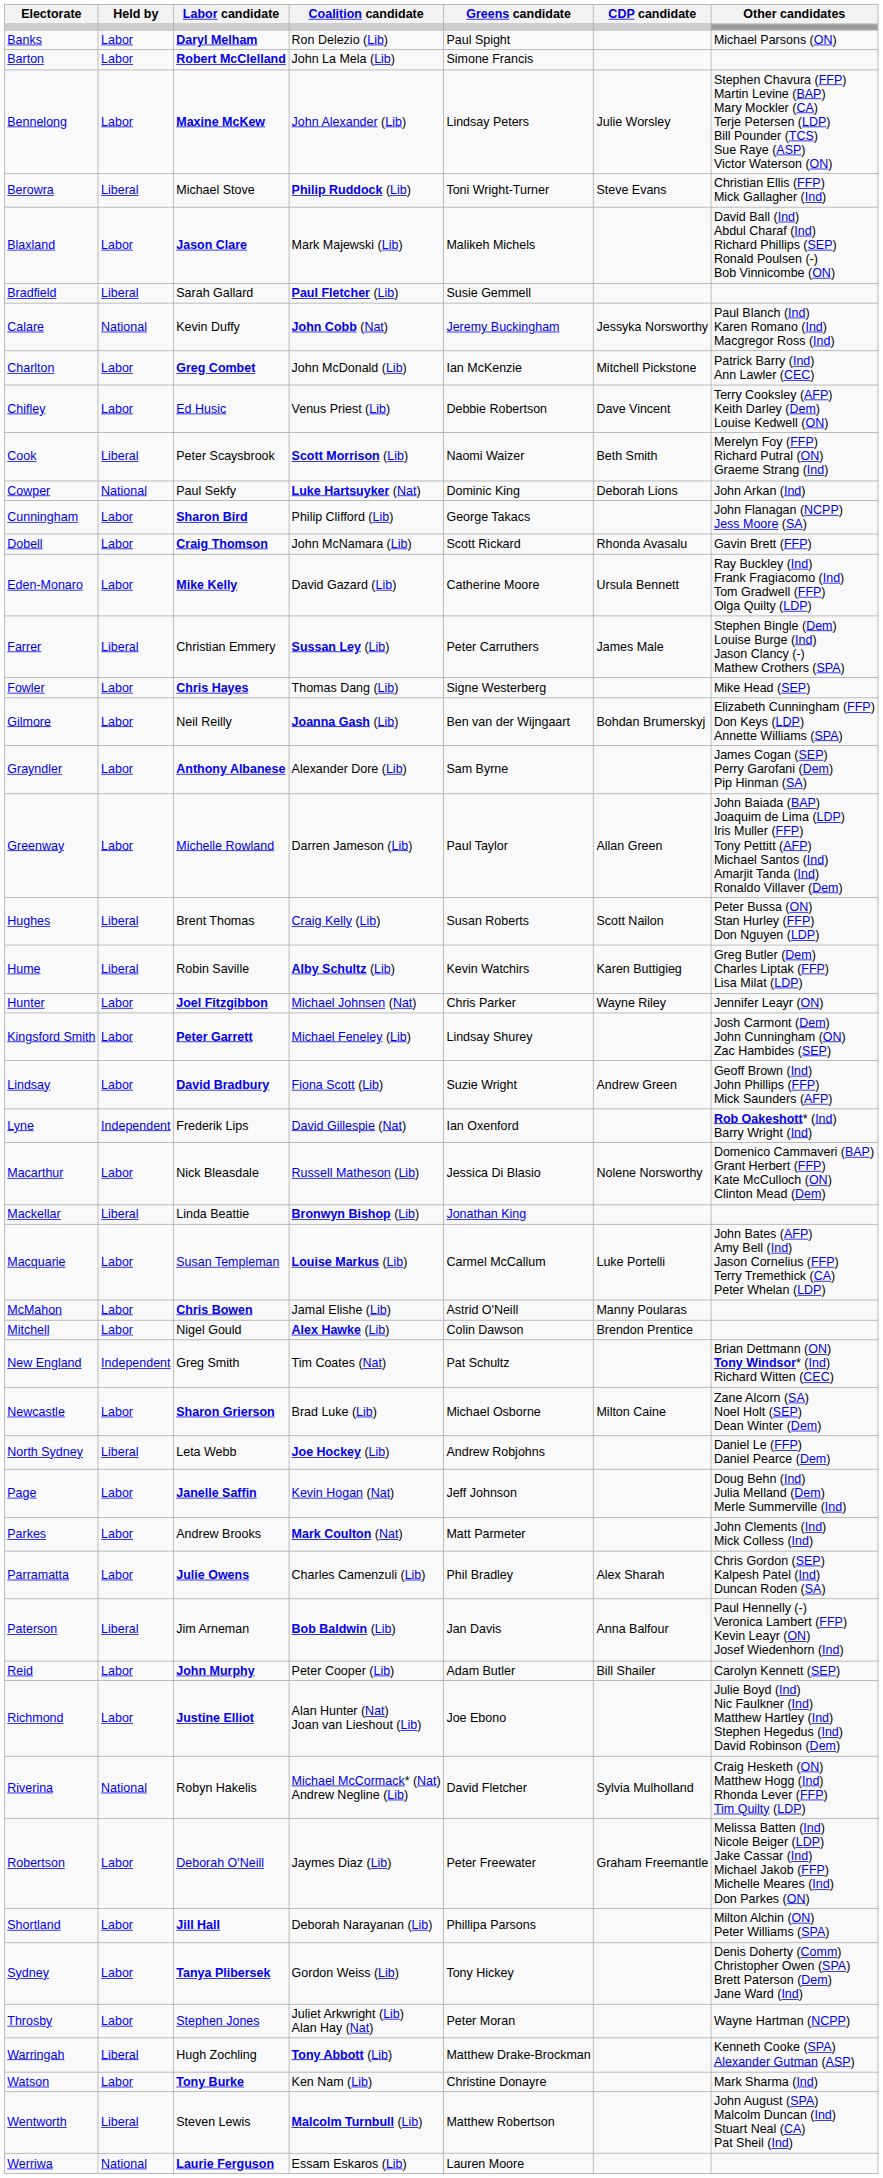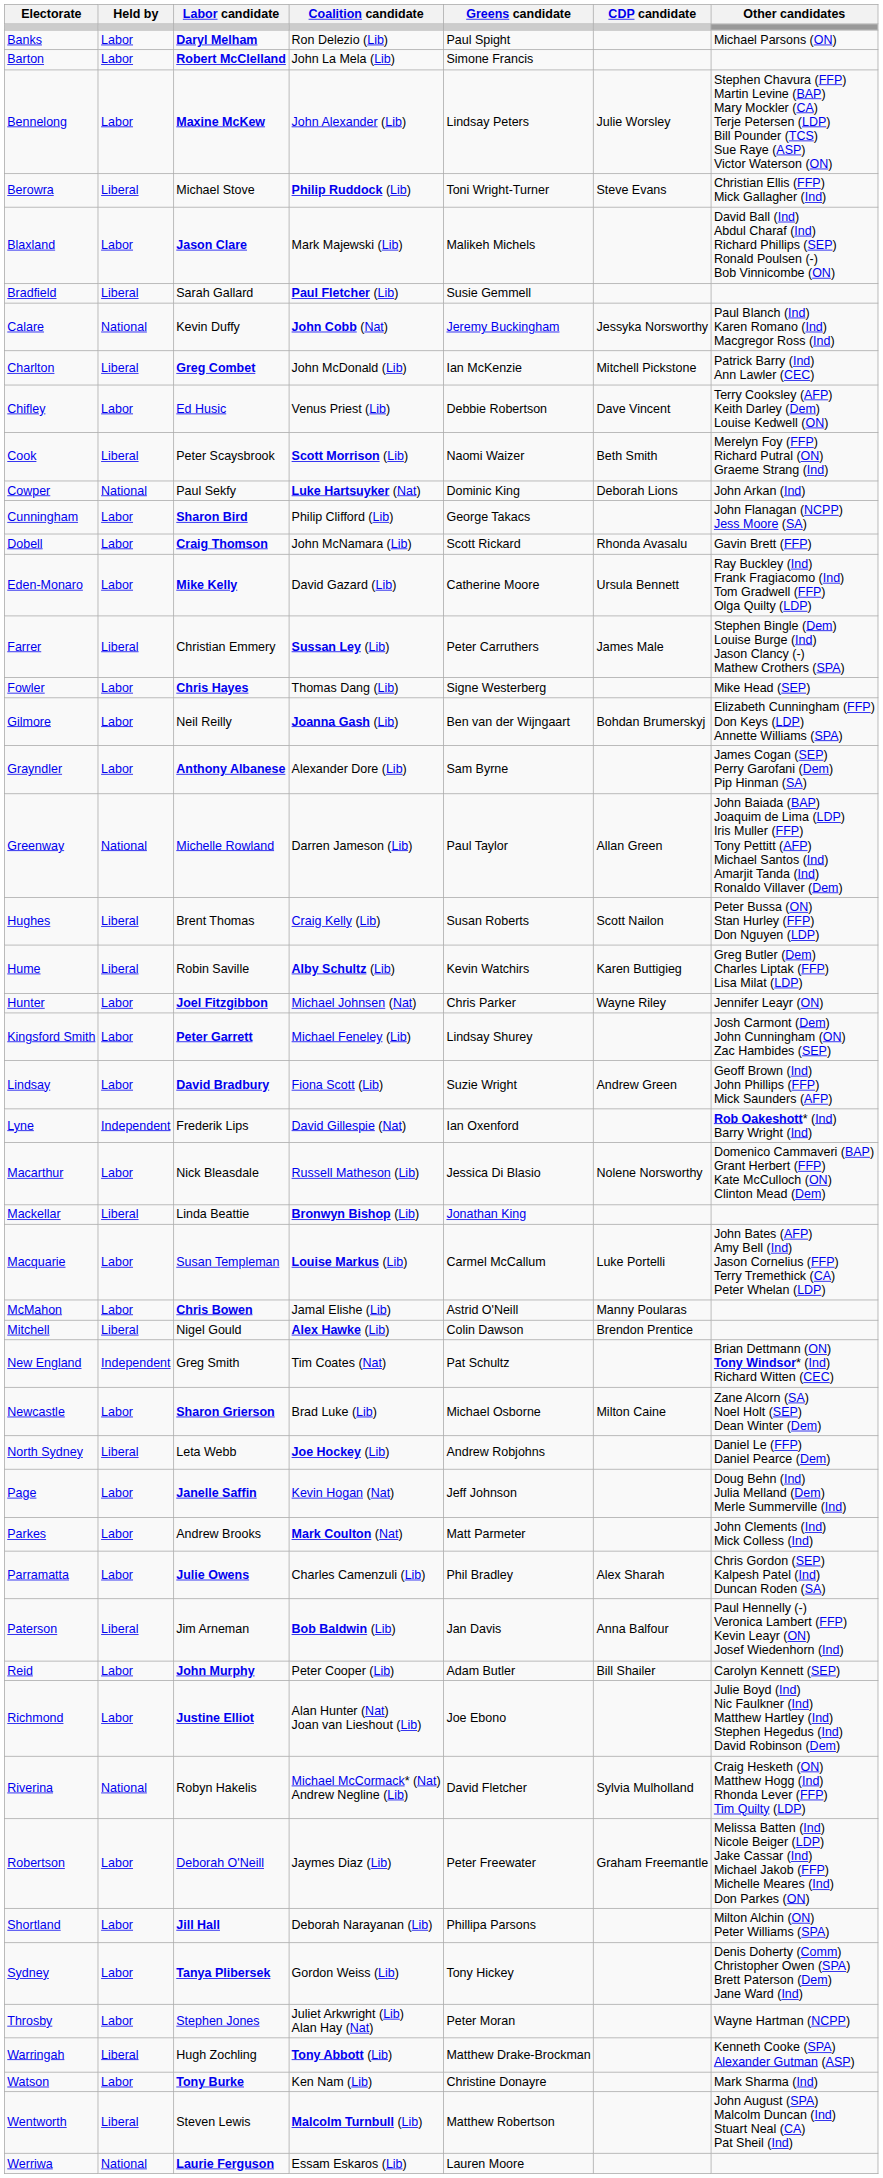Charlton | Held by: Labor -> Liberal
Greenway | Held by: Labor -> National
Mitchell | Held by: Labor -> Liberal
